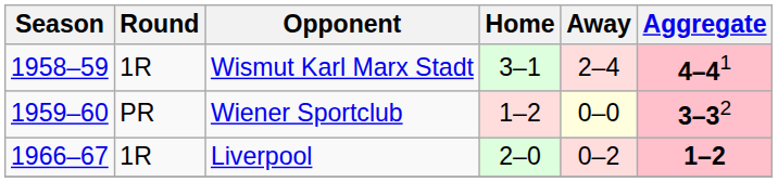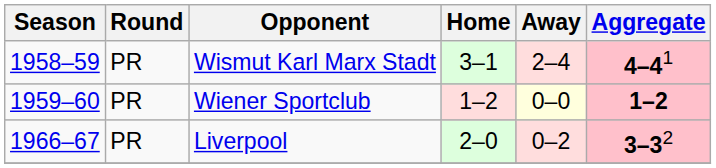Wismut Karl Marx Stadt | Round: 1R -> PR
Wiener Sportclub | Aggregate: 3–32 -> 1–2
Liverpool | Round: 1R -> PR
Liverpool | Aggregate: 1–2 -> 3–32
